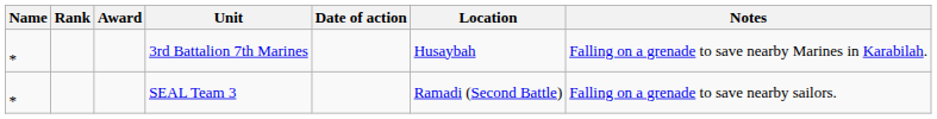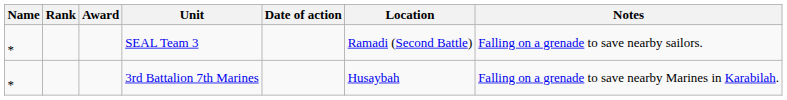rows swapped: 3rd Battalion 7th Marines <-> SEAL Team 3
